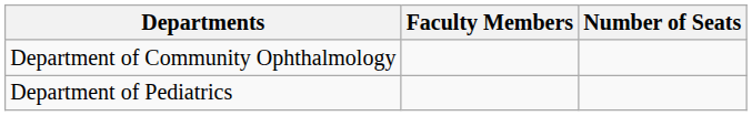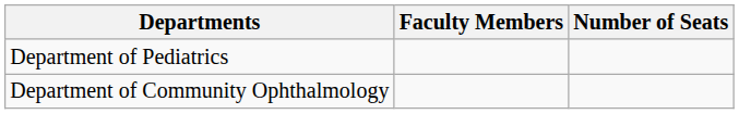rows swapped: Department of Pediatrics <-> Department of Community Ophthalmology
